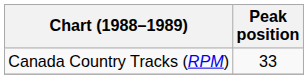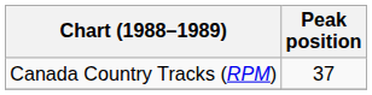Canada Country Tracks (RPM) | Peak position: 33 -> 37
